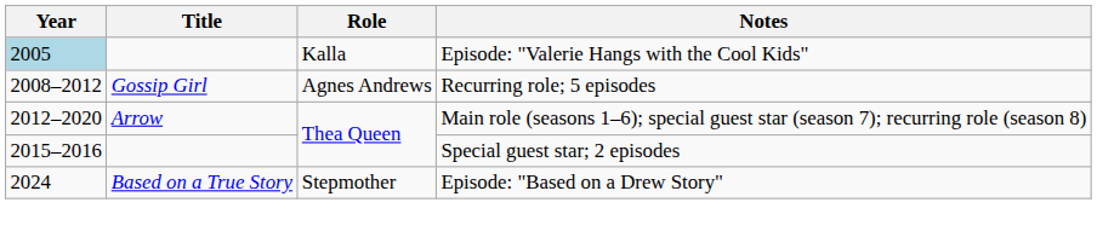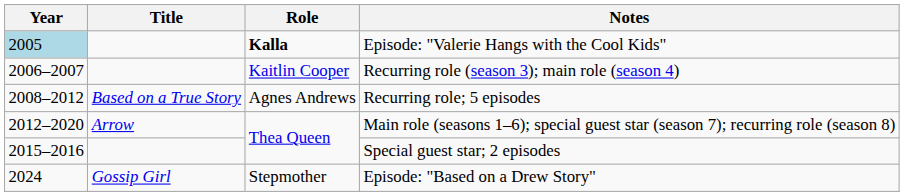Episode: "Valerie Hangs with the Cool Kids" | Role: normal -> bold
+ row: 2006–2007 | Kaitlin Cooper | Recurring role (season 3); main role (season 4)
Recurring role; 5 episodes | Title: Gossip Girl -> Based on a True Story
Episode: "Based on a Drew Story" | Title: Based on a True Story -> Gossip Girl
